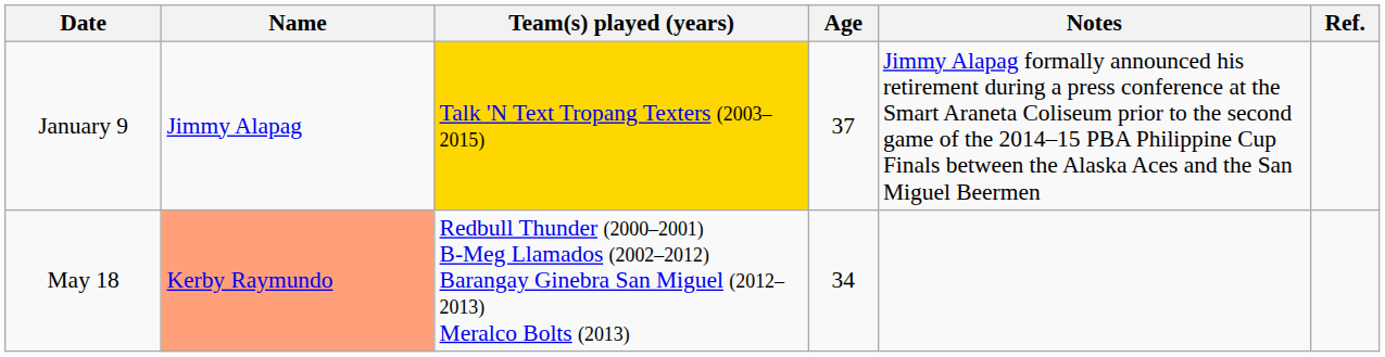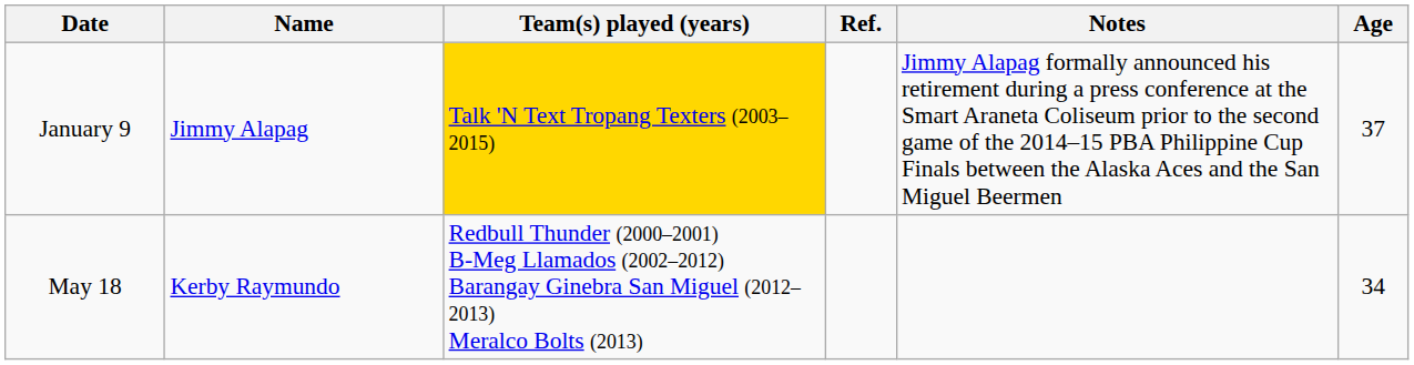columns swapped: Age <-> Ref.
May 18 | Name: lightsalmon background -> no background
